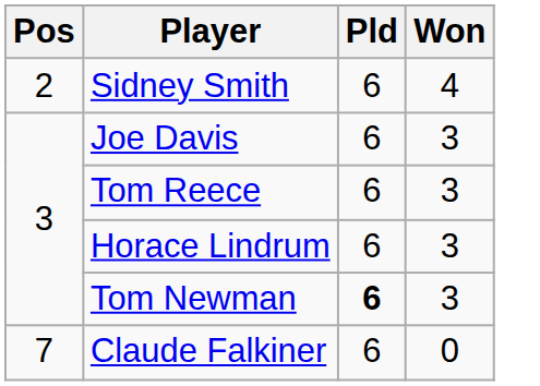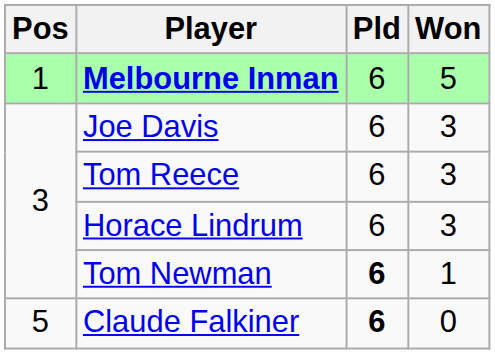+ row: 1 | Melbourne Inman | 6 | 5
- row: 2 | Sidney Smith | 6 | 4
Tom Newman | Won: 3 -> 1
Claude Falkiner | Pos: 7 -> 5
Claude Falkiner | Pld: normal -> bold
